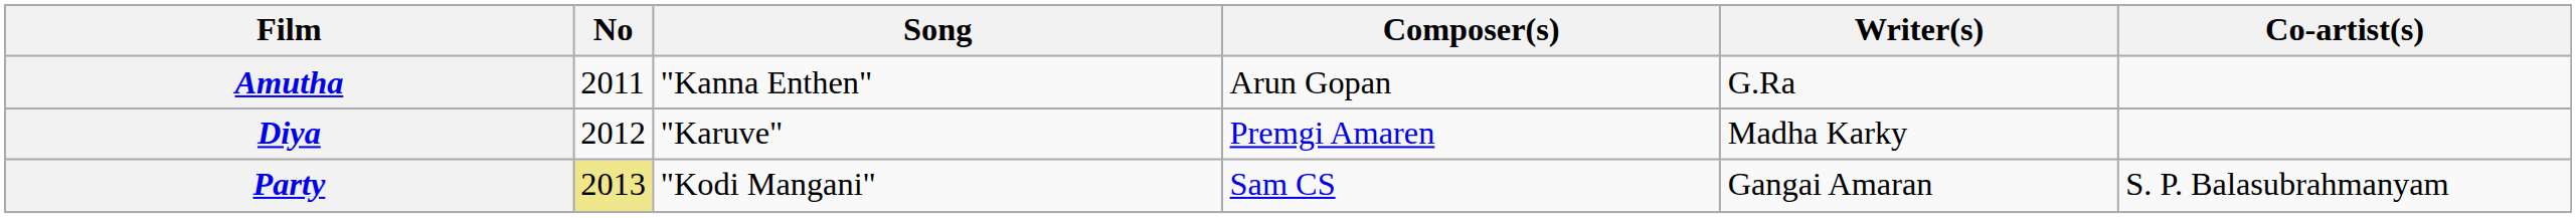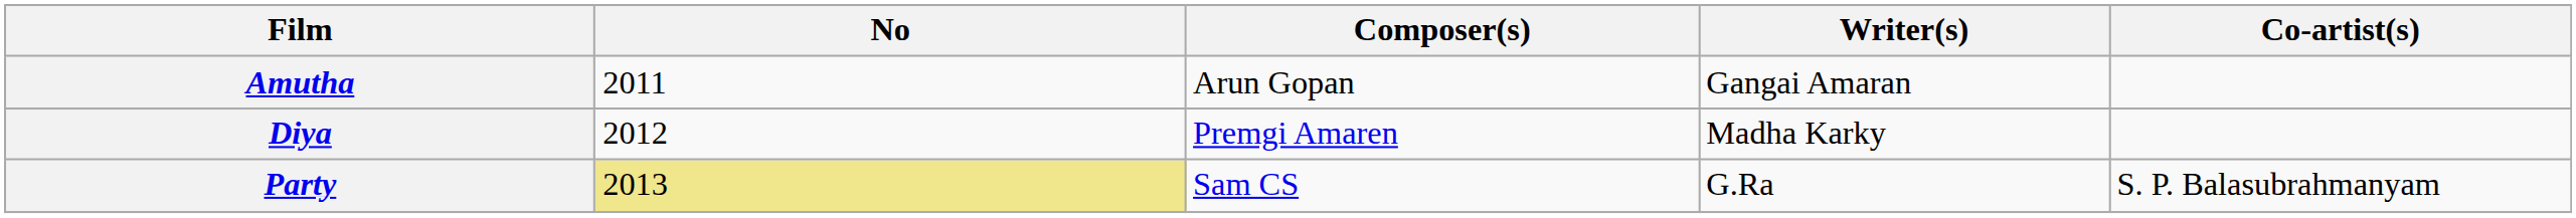- column: Song | "Kanna Enthen" | "Karuve" | "Kodi Mangani"
Amutha | Writer(s): G.Ra -> Gangai Amaran
Party | Writer(s): Gangai Amaran -> G.Ra
